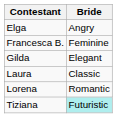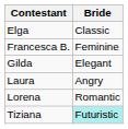Elga | Bride: Angry -> Classic
Laura | Bride: Classic -> Angry
